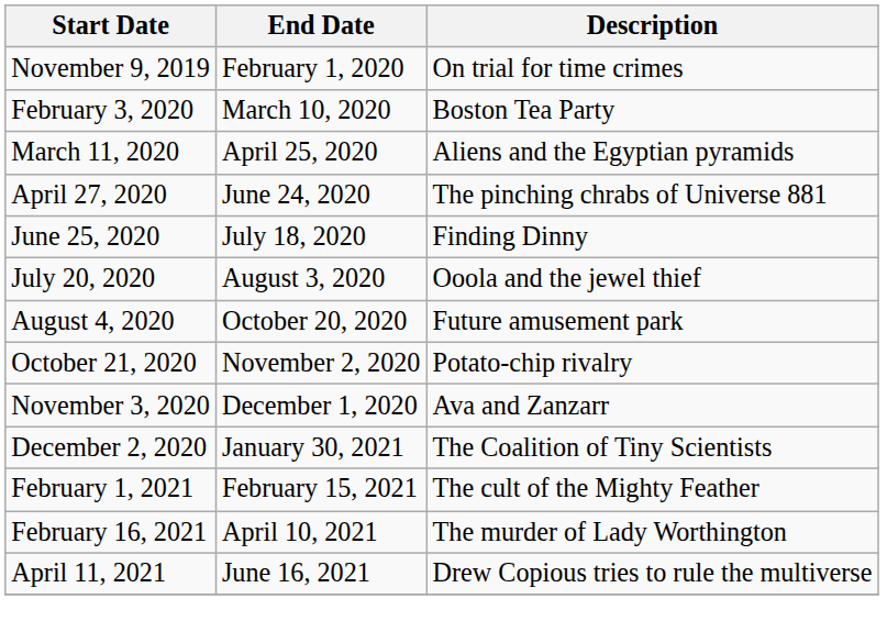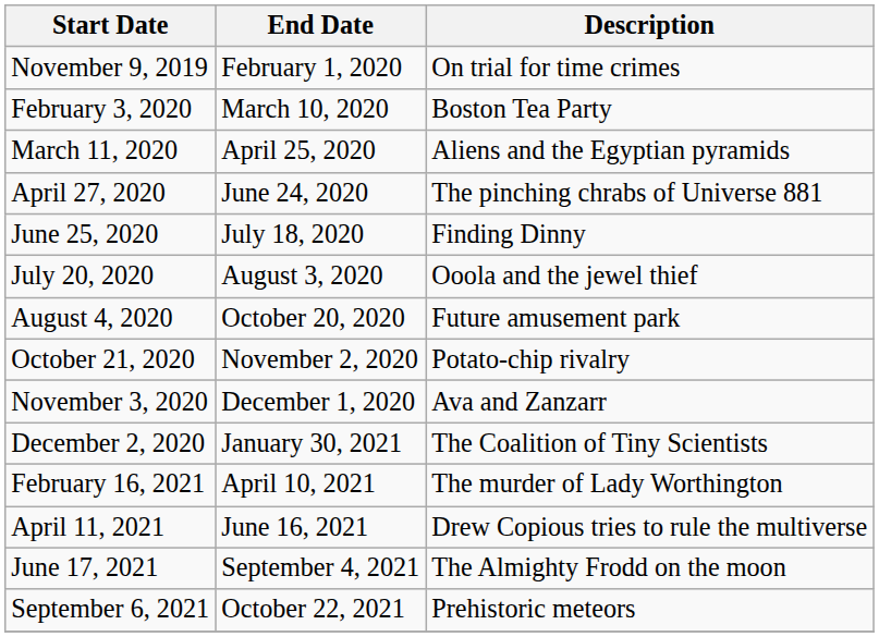- row: February 1, 2021 | February 15, 2021 | The cult of the Mighty Feather
+ row: June 17, 2021 | September 4, 2021 | The Almighty Frodd on the moon
+ row: September 6, 2021 | October 22, 2021 | Prehistoric meteors
